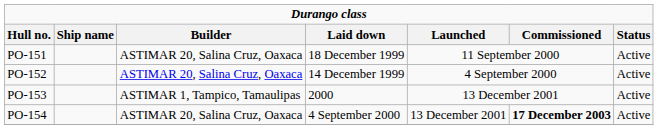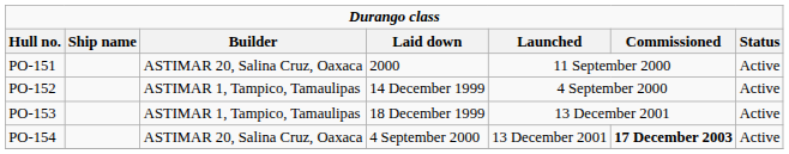PO-151 | column 4: 18 December 1999 -> 2000
PO-152 | column 3: ASTIMAR 20, Salina Cruz, Oaxaca -> ASTIMAR 1, Tampico, Tamaulipas
PO-153 | column 4: 2000 -> 18 December 1999
